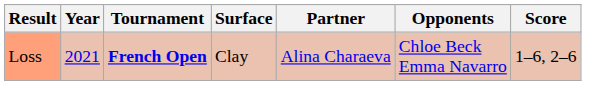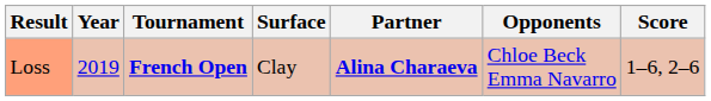Loss | Year: 2021 -> 2019
Loss | Partner: normal -> bold
